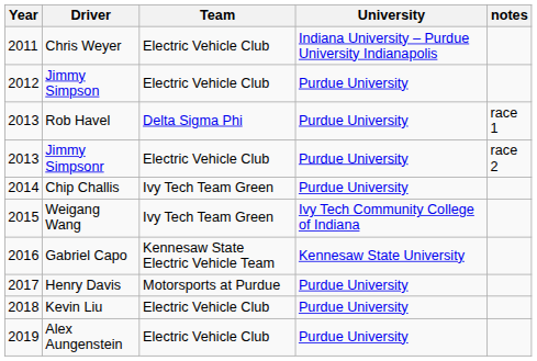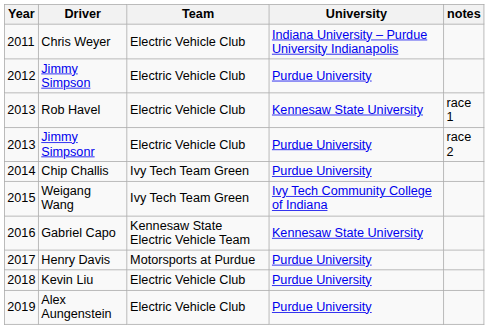Rob Havel | Team: Delta Sigma Phi -> Electric Vehicle Club
Rob Havel | University: Purdue University -> Kennesaw State University
